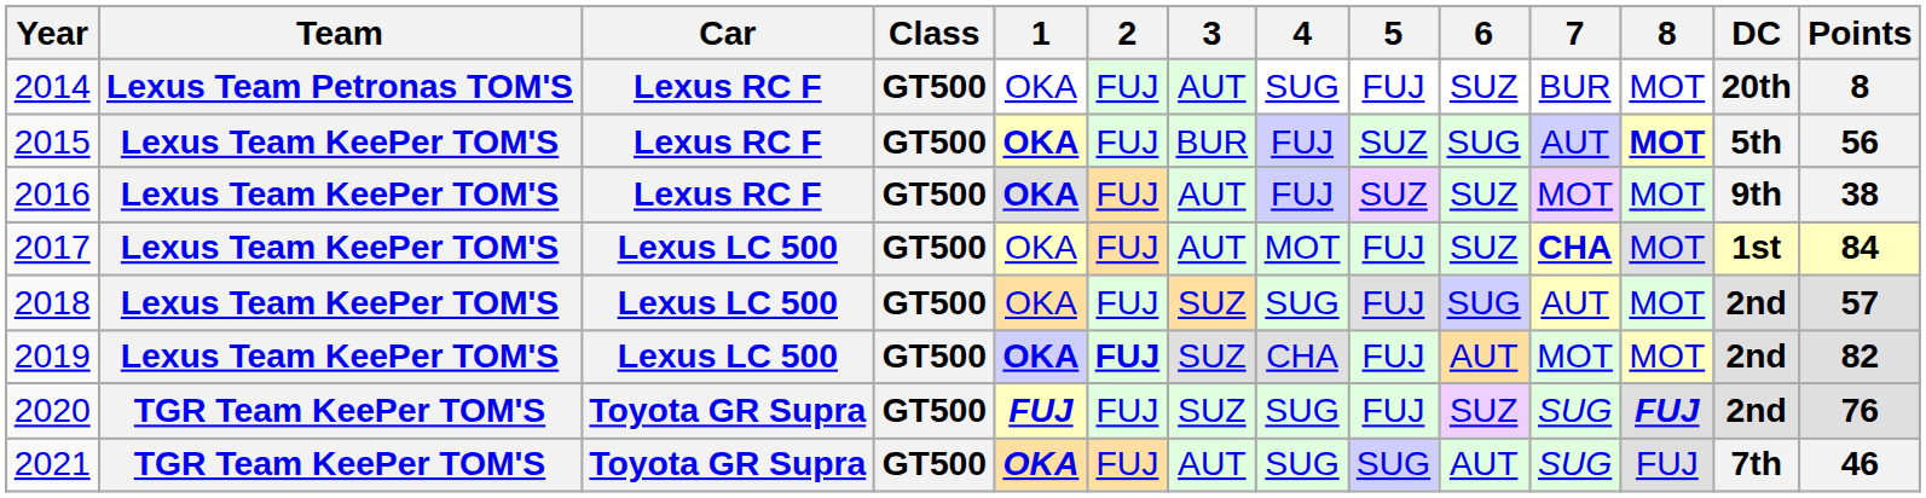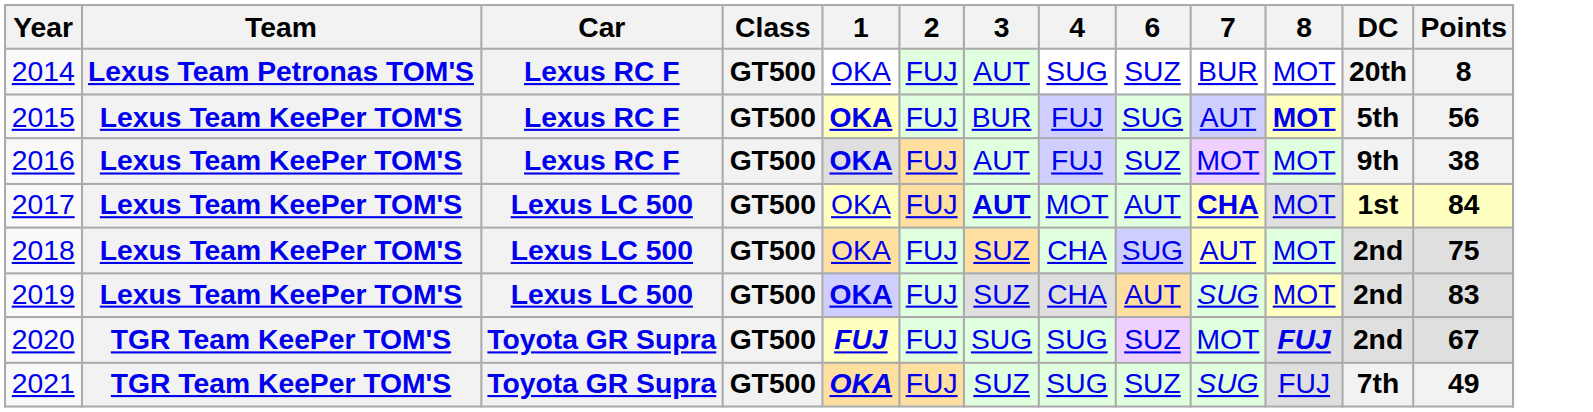- column: 5 | FUJ | SUZ | SUZ | FUJ | FUJ | FUJ | FUJ | SUG
2017 | 3: normal -> bold
2017 | 6: SUZ -> AUT
2018 | 4: SUG -> CHA
2018 | Points: 57 -> 75
2019 | 2: bold -> normal
2019 | 7: MOT -> SUG
2019 | Points: 82 -> 83
2020 | 3: SUZ -> SUG
2020 | 7: SUG -> MOT
2020 | Points: 76 -> 67
2021 | 3: AUT -> SUZ
2021 | 6: AUT -> SUZ
2021 | Points: 46 -> 49
